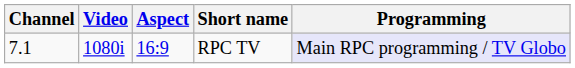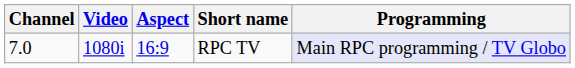RPC TV | Channel: 7.1 -> 7.0
